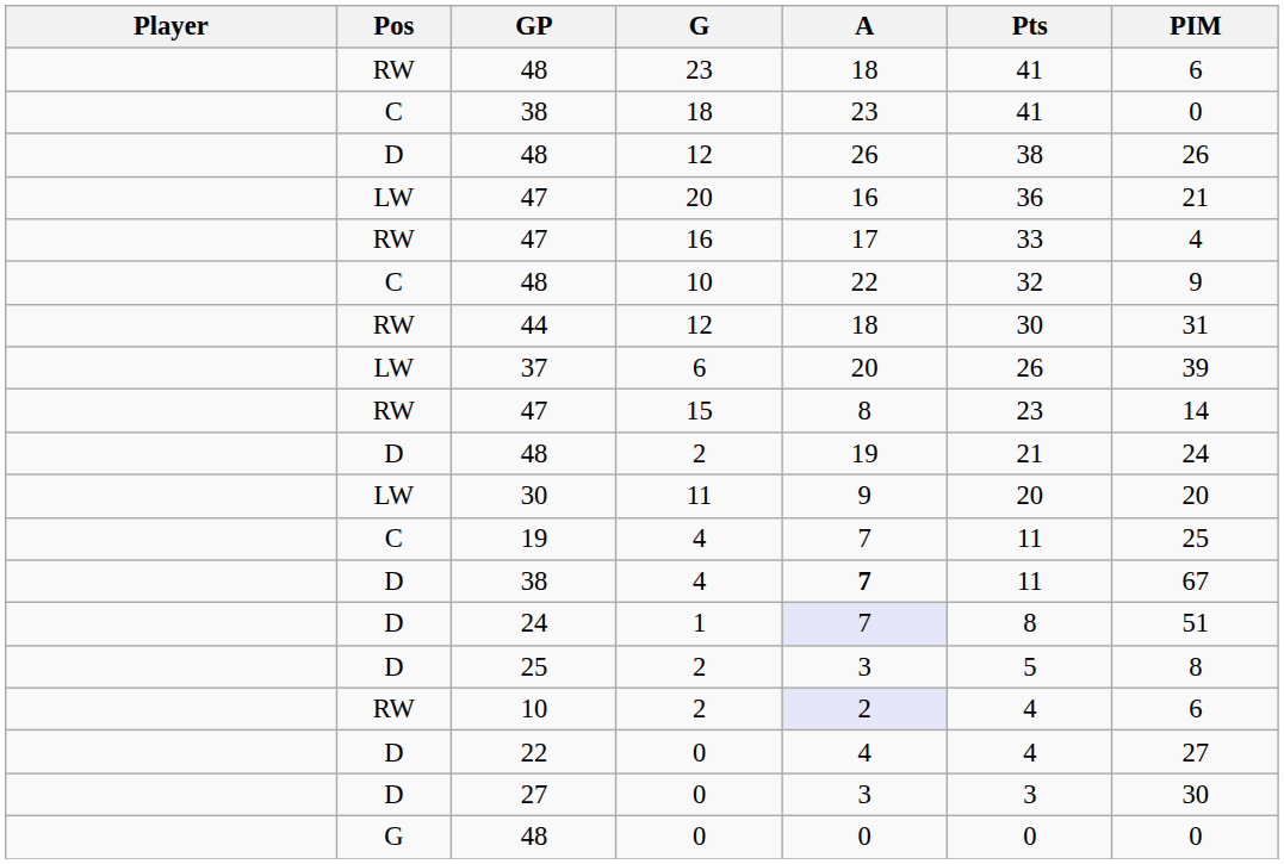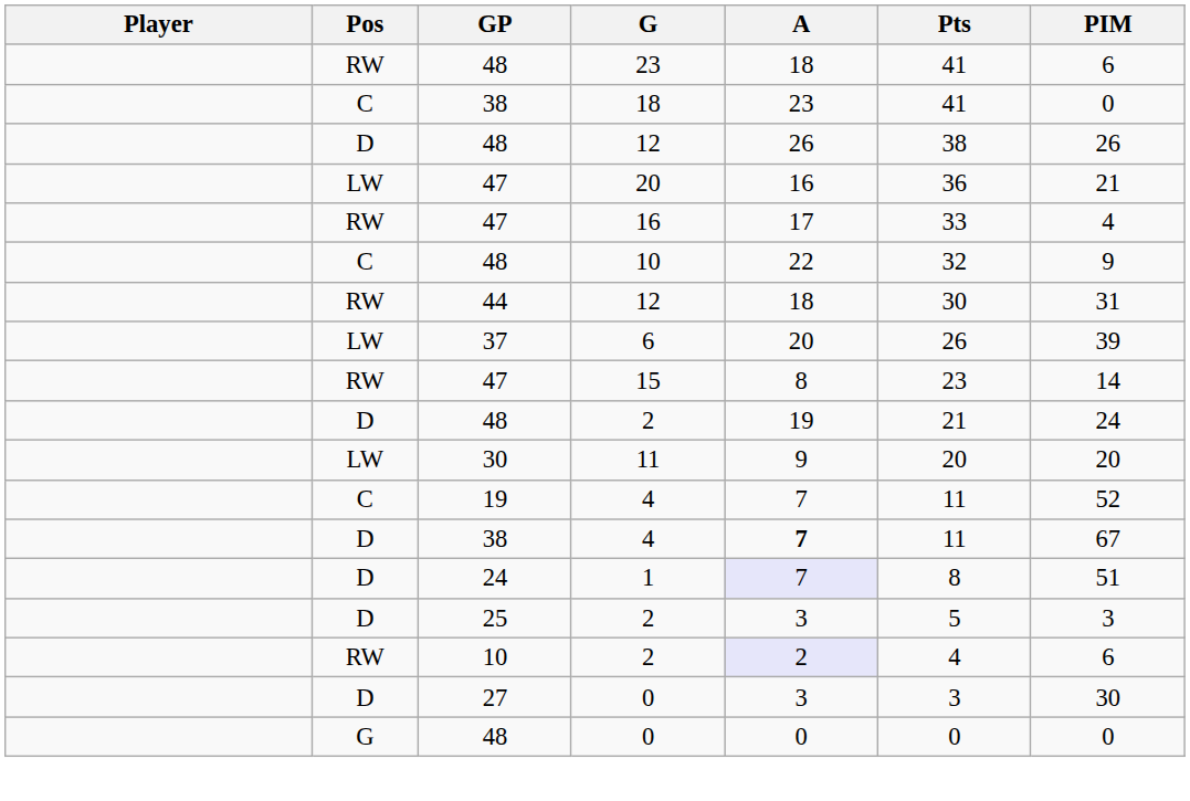19 / 4 | PIM: 25 -> 52
25 / 2 | PIM: 8 -> 3
- row: D | 22 | 0 | 4 | 4 | 27
